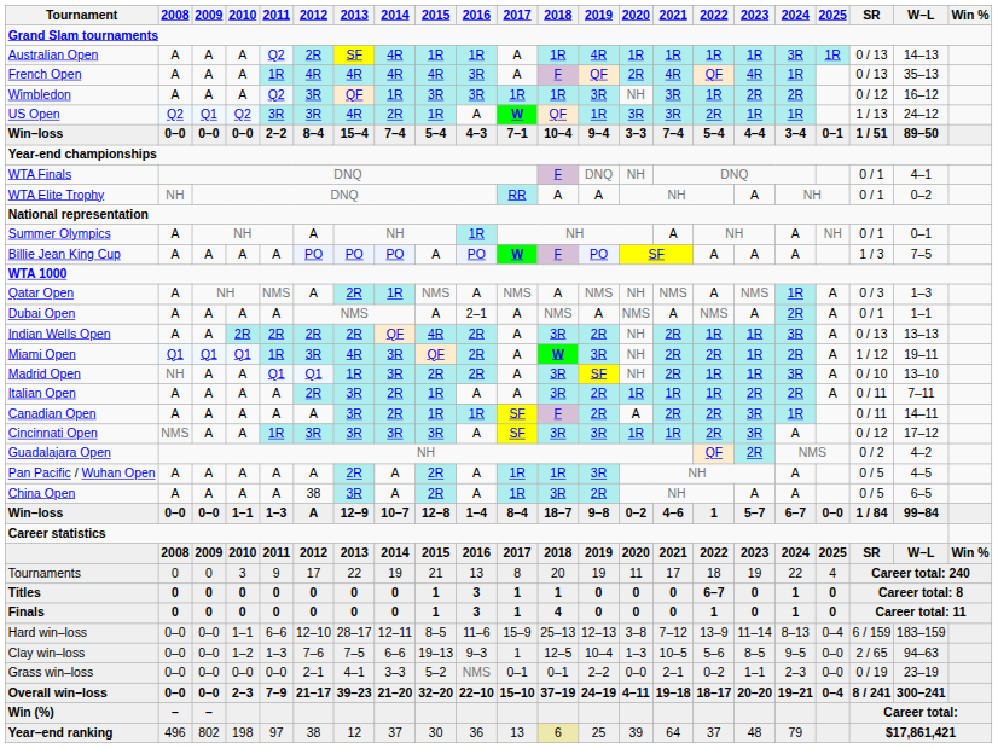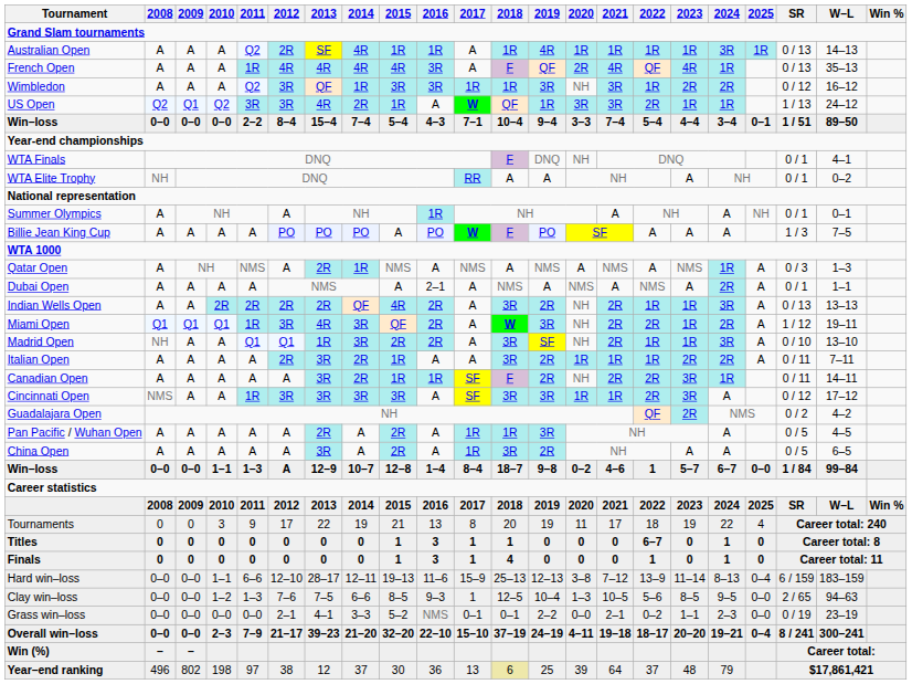Qatar Open | 2020: NH -> A
Canadian Open | 2020: A -> NH
China Open | 2012: 38 -> A
Hard win–loss | 2015: 8–5 -> 19–13
Clay win–loss | 2015: 19–13 -> 8–5
